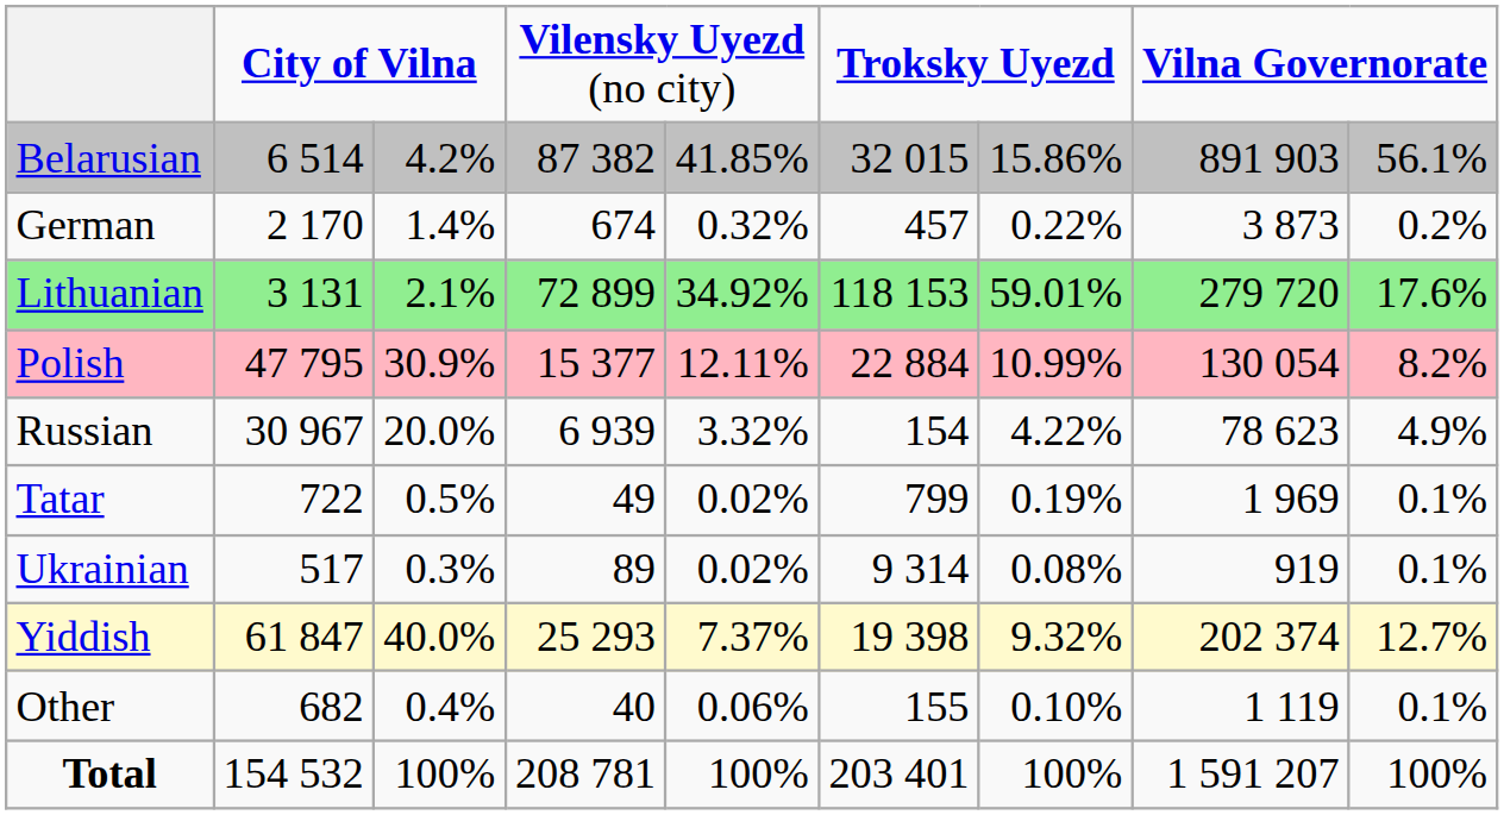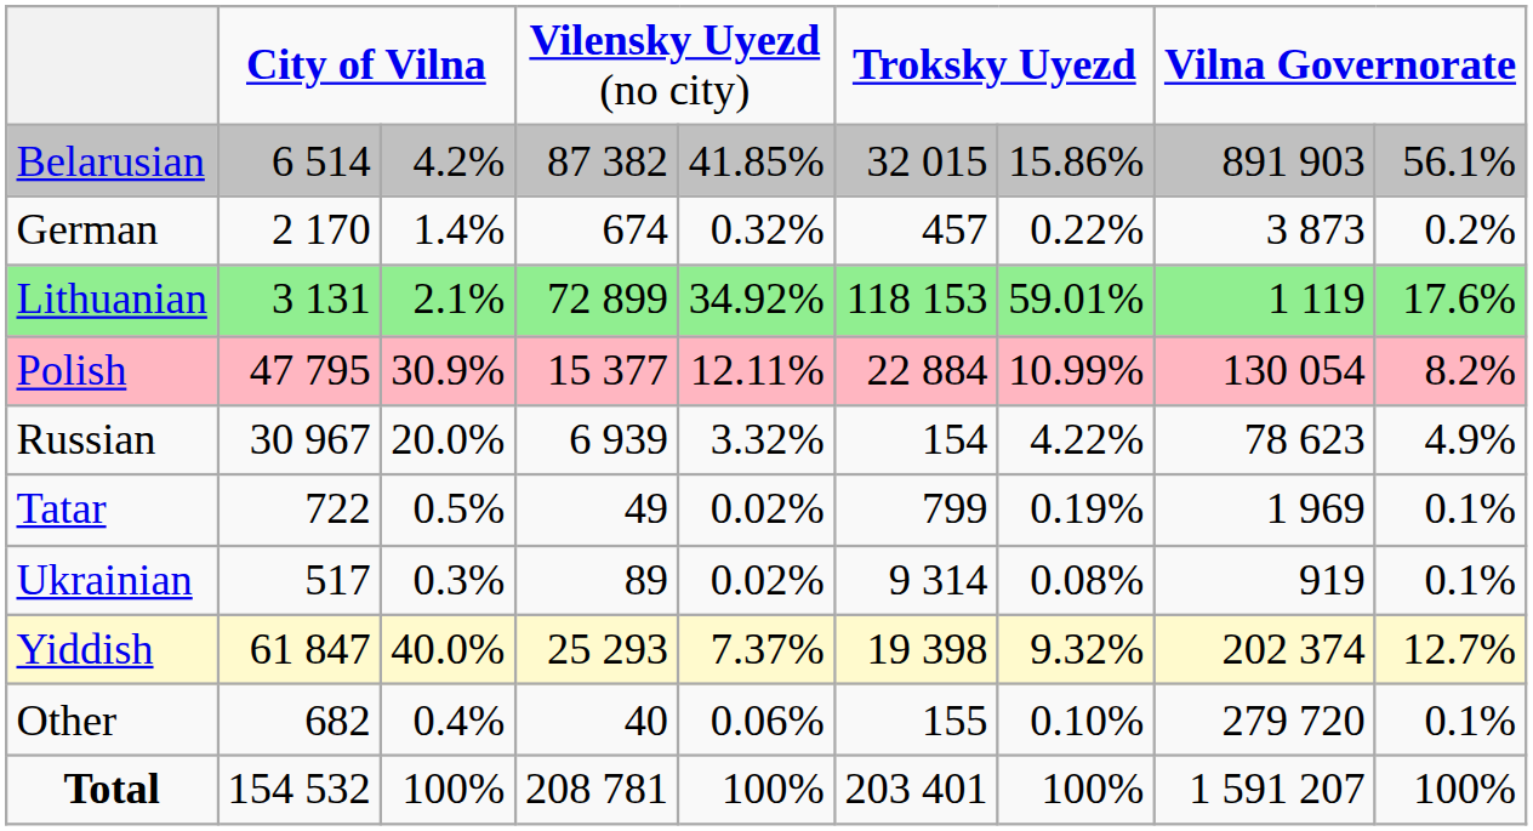Lithuanian | column 8: 279 720 -> 1 119
Other | column 8: 1 119 -> 279 720
